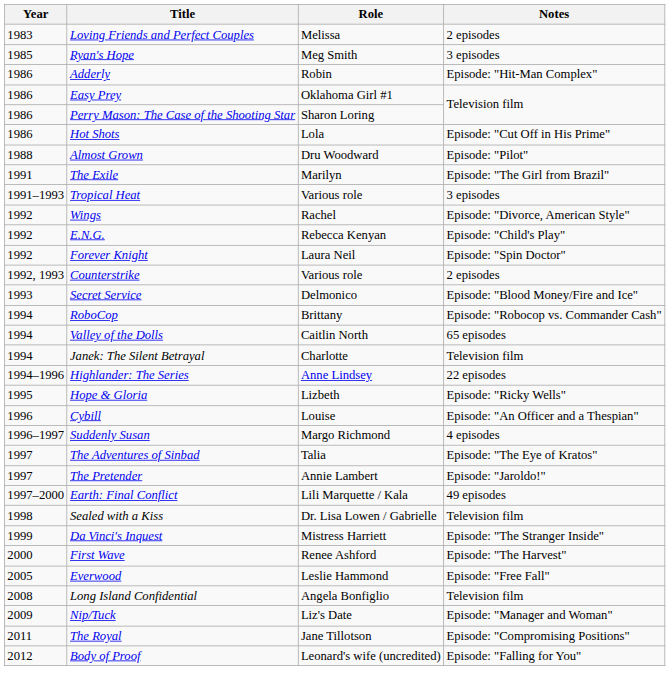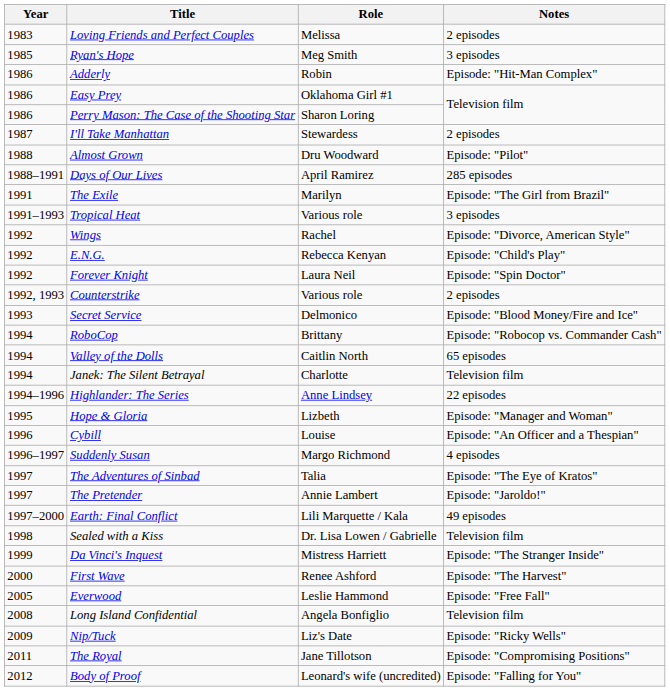- row: 1986 | Hot Shots | Lola | Episode: "Cut Off in His Prime"
+ row: 1987 | I'll Take Manhattan | Stewardess | 2 episodes
+ row: 1988–1991 | Days of Our Lives | April Ramirez | 285 episodes
Hope & Gloria | Notes: Episode: "Ricky Wells" -> Episode: "Manager and Woman"
Nip/Tuck | Notes: Episode: "Manager and Woman" -> Episode: "Ricky Wells"
